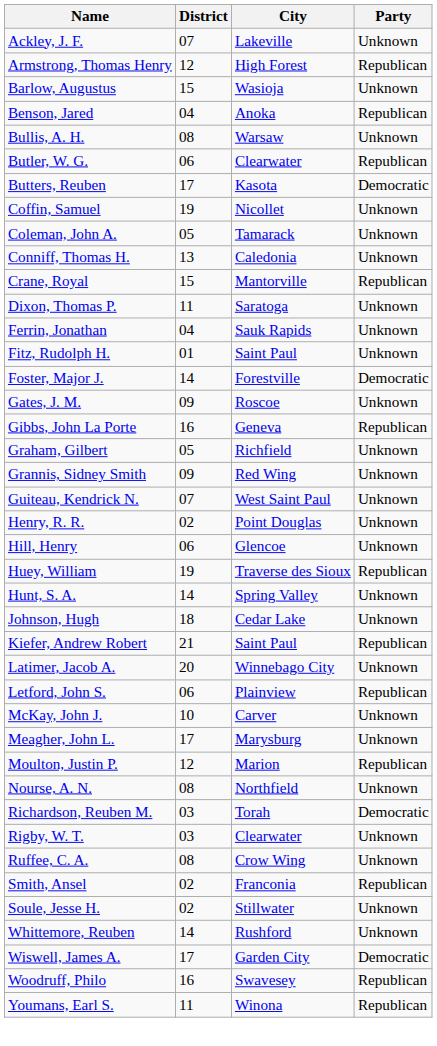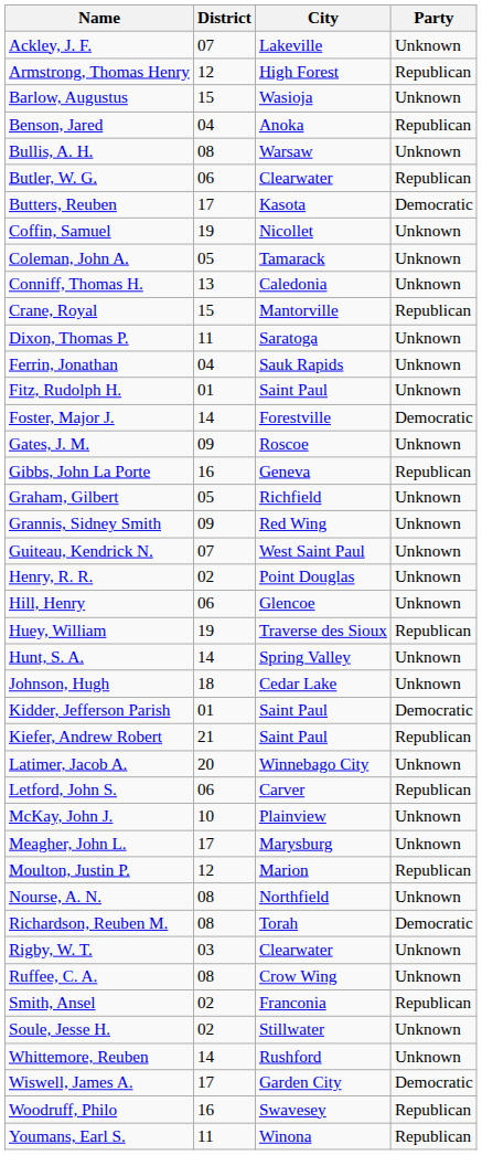+ row: Kidder, Jefferson Parish | 01 | Saint Paul | Democratic
Letford, John S. | City: Plainview -> Carver
McKay, John J. | City: Carver -> Plainview
Richardson, Reuben M. | District: 03 -> 08
